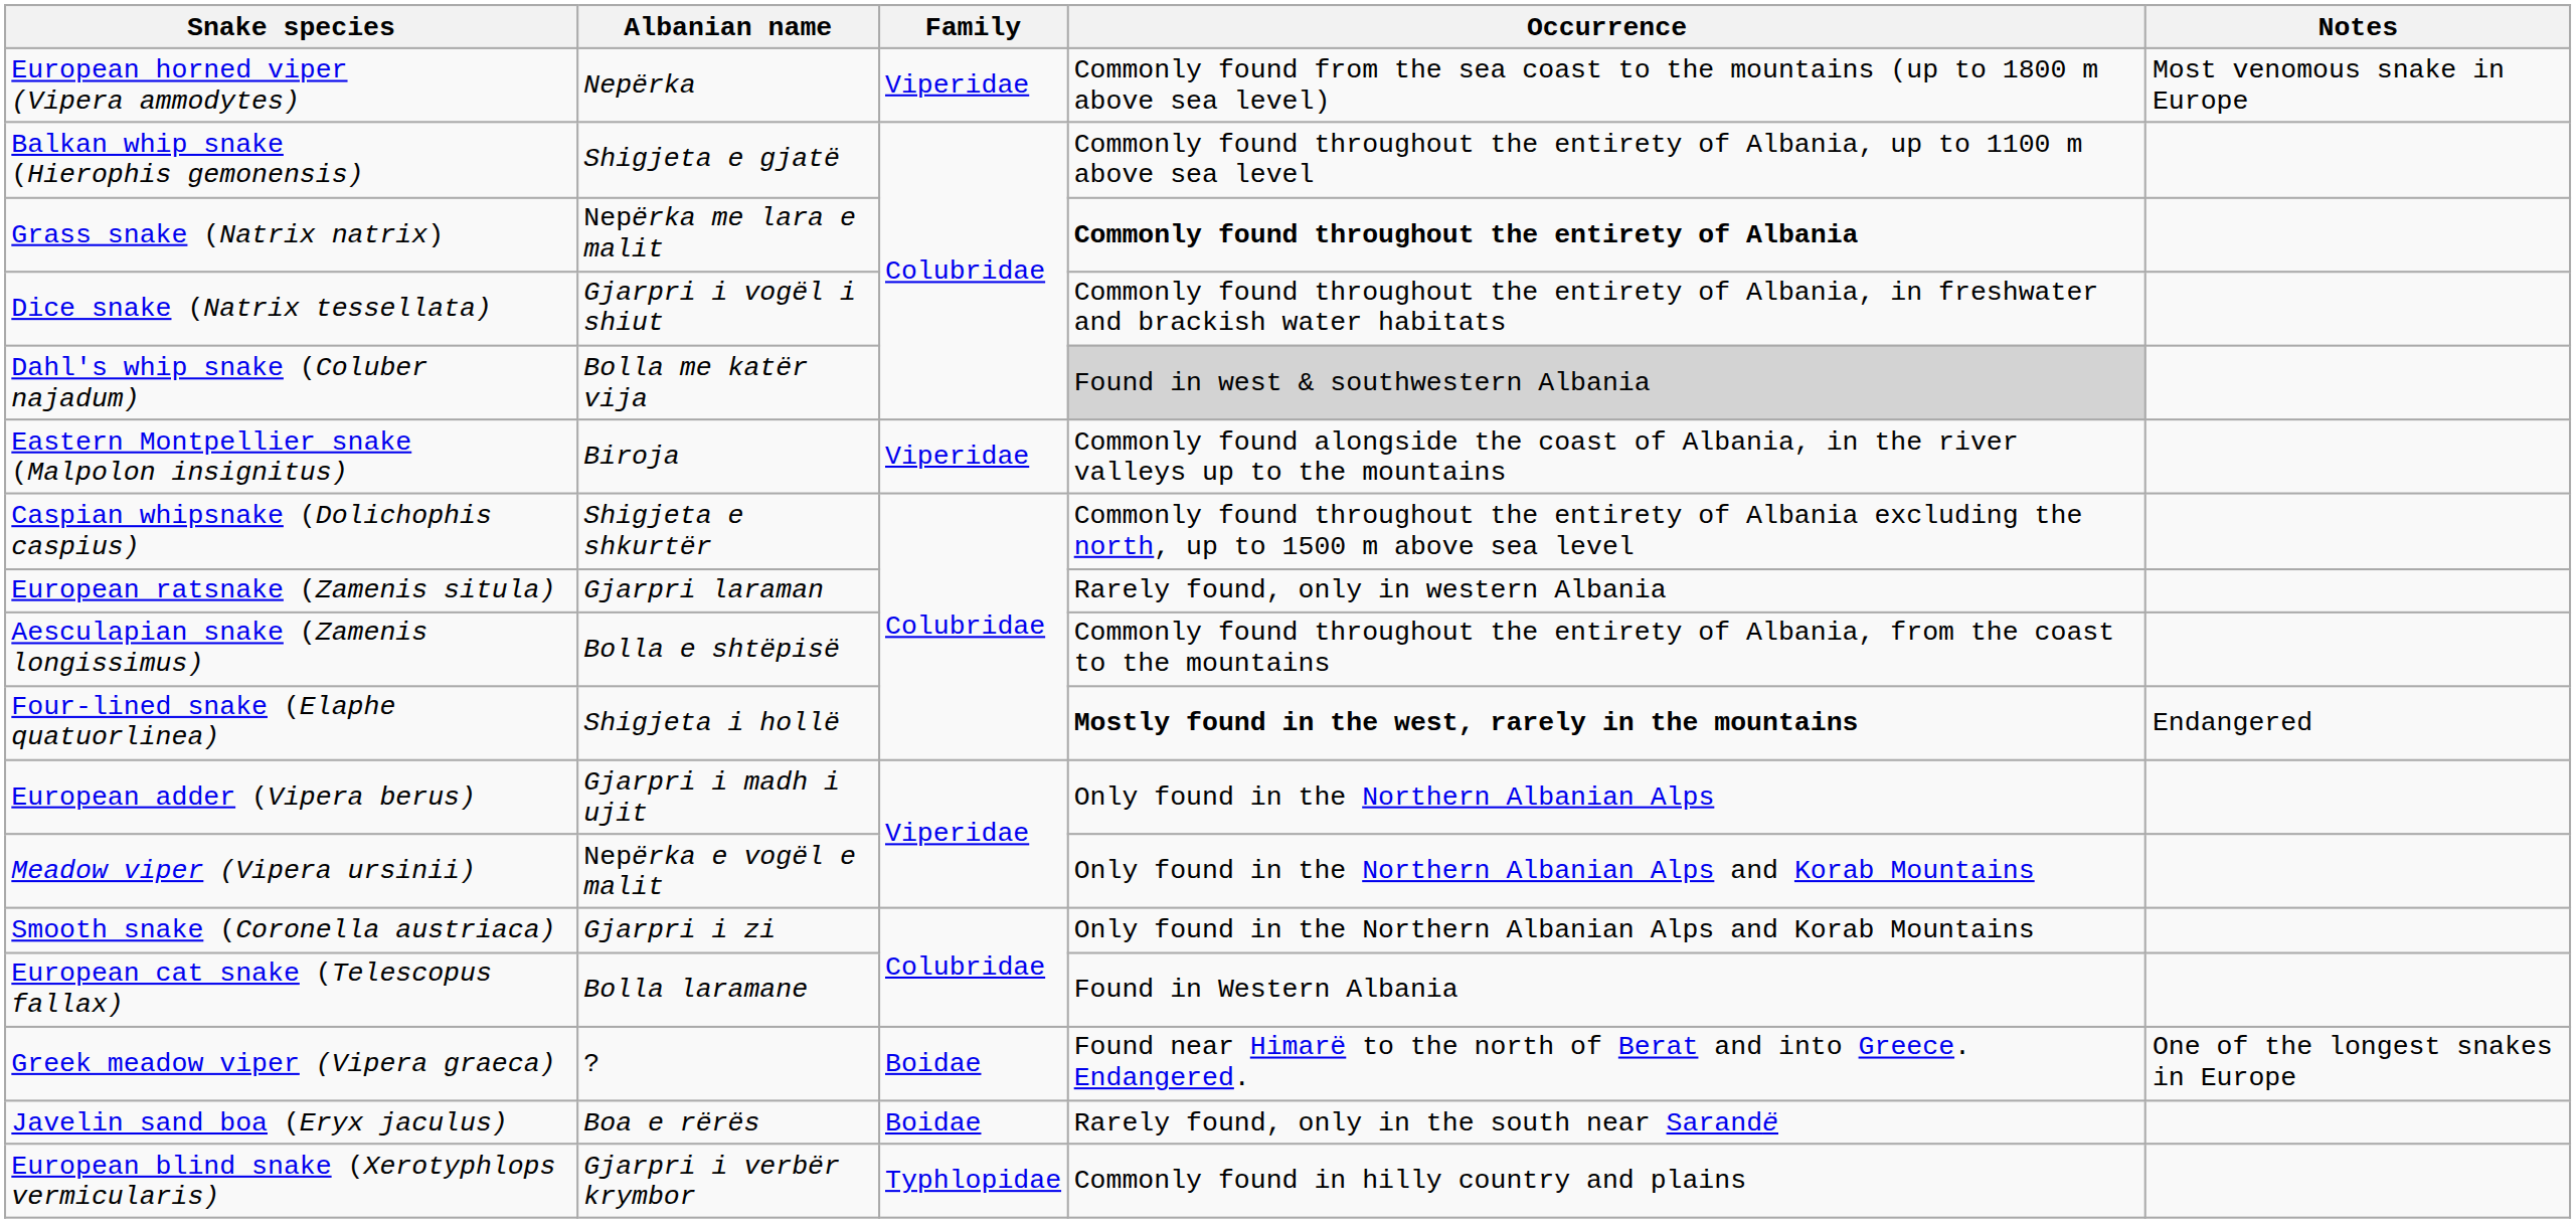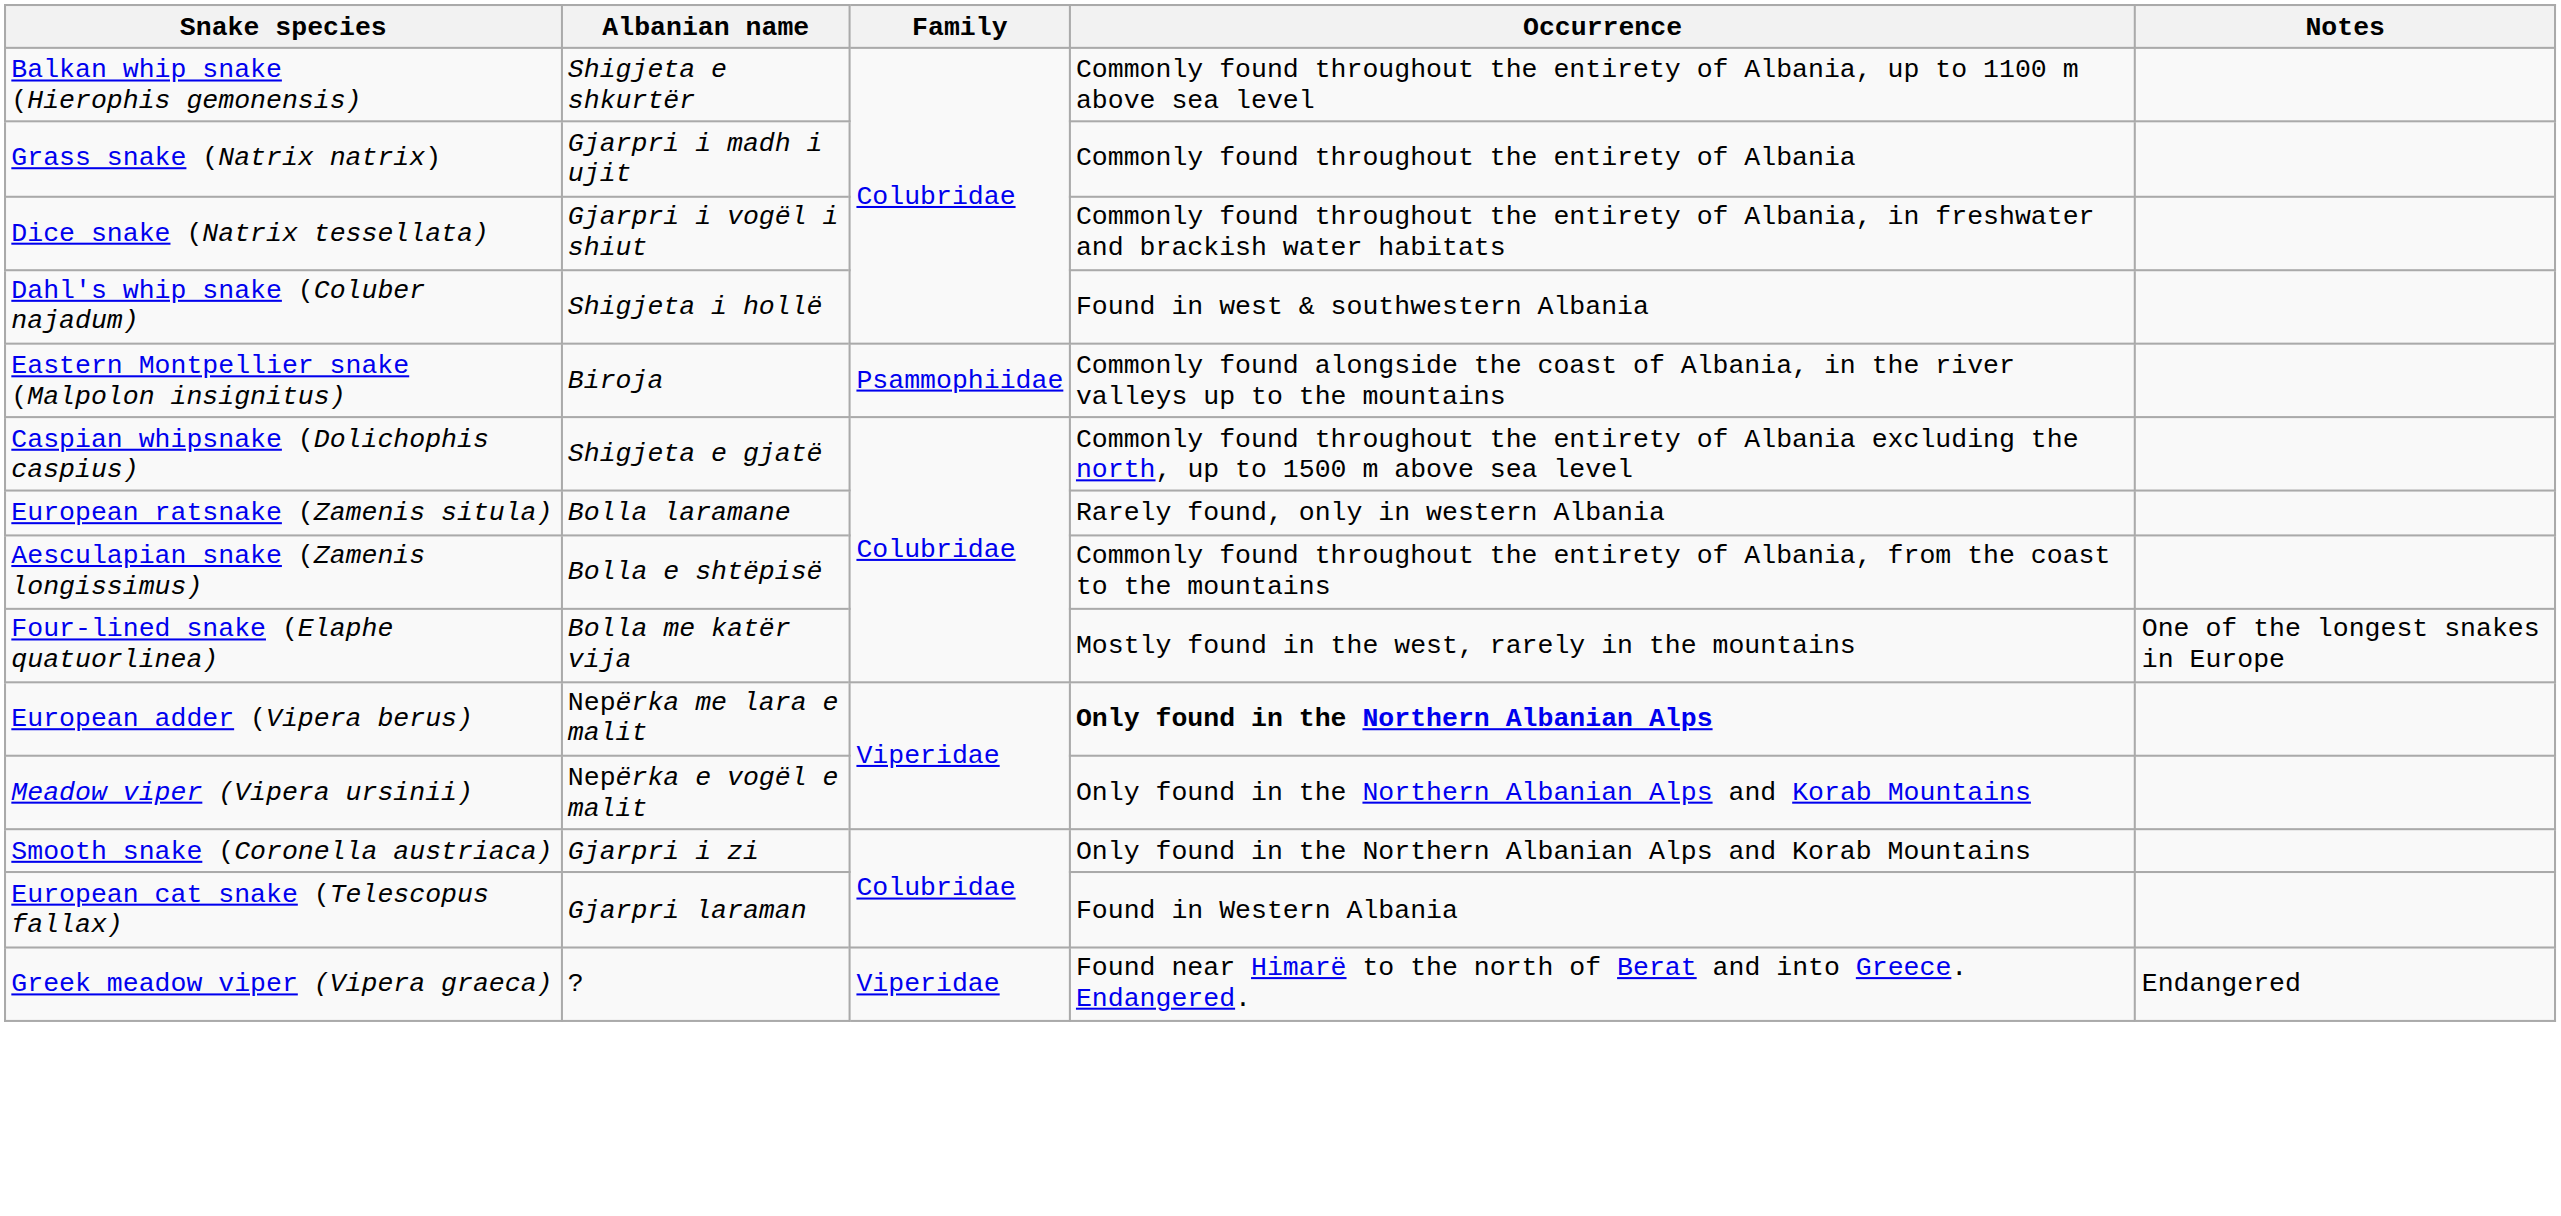- row: European horned viper (Vipera ammodytes) | Nepërka | Viperidae | Commonly found from the sea coast to the mountains (up to 1800 m above sea level) | Most venomous snake in Europe
Balkan whip snake (Hierophis gemonensis) | Albanian name: Shigjeta e gjatë -> Shigjeta e shkurtër
Grass snake (Natrix natrix) | Albanian name: Nepërka me lara e malit -> Gjarpri i madh i ujit
Grass snake (Natrix natrix) | Occurrence: bold -> normal
Dahl's whip snake (Coluber najadum) | Albanian name: Bolla me katër vija -> Shigjeta i hollë
Dahl's whip snake (Coluber najadum) | Occurrence: lightgrey background -> no background
Eastern Montpellier snake (Malpolon insignitus) | Family: Viperidae -> Psammophiidae
Caspian whipsnake (Dolichophis caspius) | Albanian name: Shigjeta e shkurtër -> Shigjeta e gjatë
European ratsnake (Zamenis situla) | Albanian name: Gjarpri laraman -> Bolla laramane
Four-lined snake (Elaphe quatuorlinea) | Albanian name: Shigjeta i hollë -> Bolla me katër vija
Four-lined snake (Elaphe quatuorlinea) | Occurrence: bold -> normal
Four-lined snake (Elaphe quatuorlinea) | Notes: Endangered -> One of the longest snakes in Europe
European adder (Vipera berus) | Albanian name: Gjarpri i madh i ujit -> Nepërka me lara e malit
European adder (Vipera berus) | Occurrence: normal -> bold
European cat snake (Telescopus fallax) | Albanian name: Bolla laramane -> Gjarpri laraman
Greek meadow viper (Vipera graeca) | Family: Boidae -> Viperidae
Greek meadow viper (Vipera graeca) | Notes: One of the longest snakes in Europe -> Endangered
- row: Javelin sand boa (Eryx jaculus) | Boa e rërës | Boidae | Rarely found, only in the south near Sarandë
- row: European blind snake (Xerotyphlops vermicularis) | Gjarpri i verbër krymbor | Typhlopidae | Commonly found in hilly country and plains
